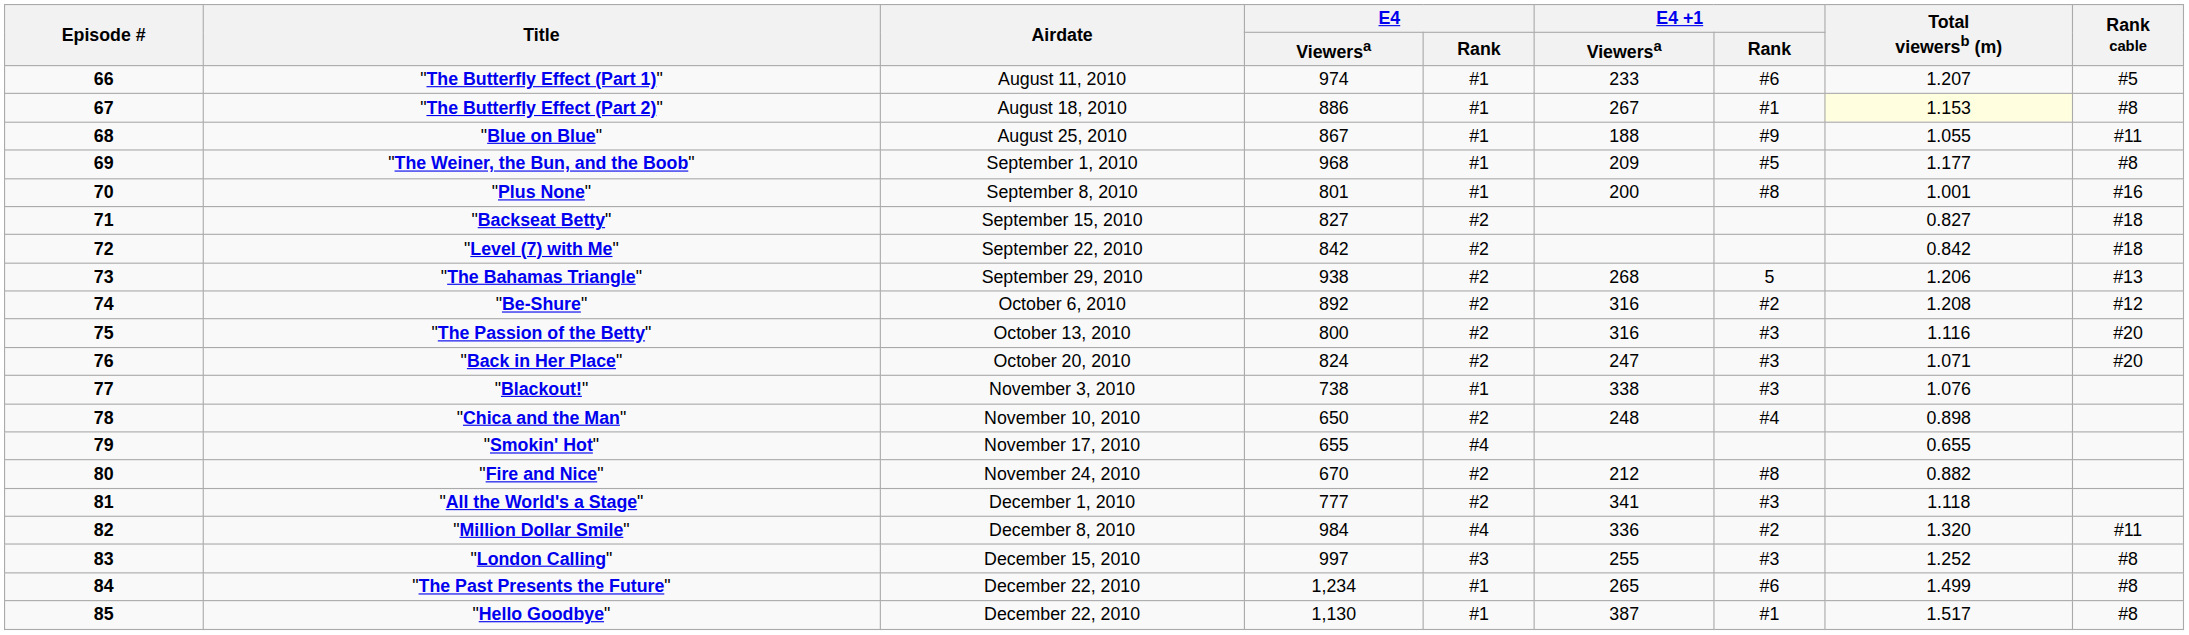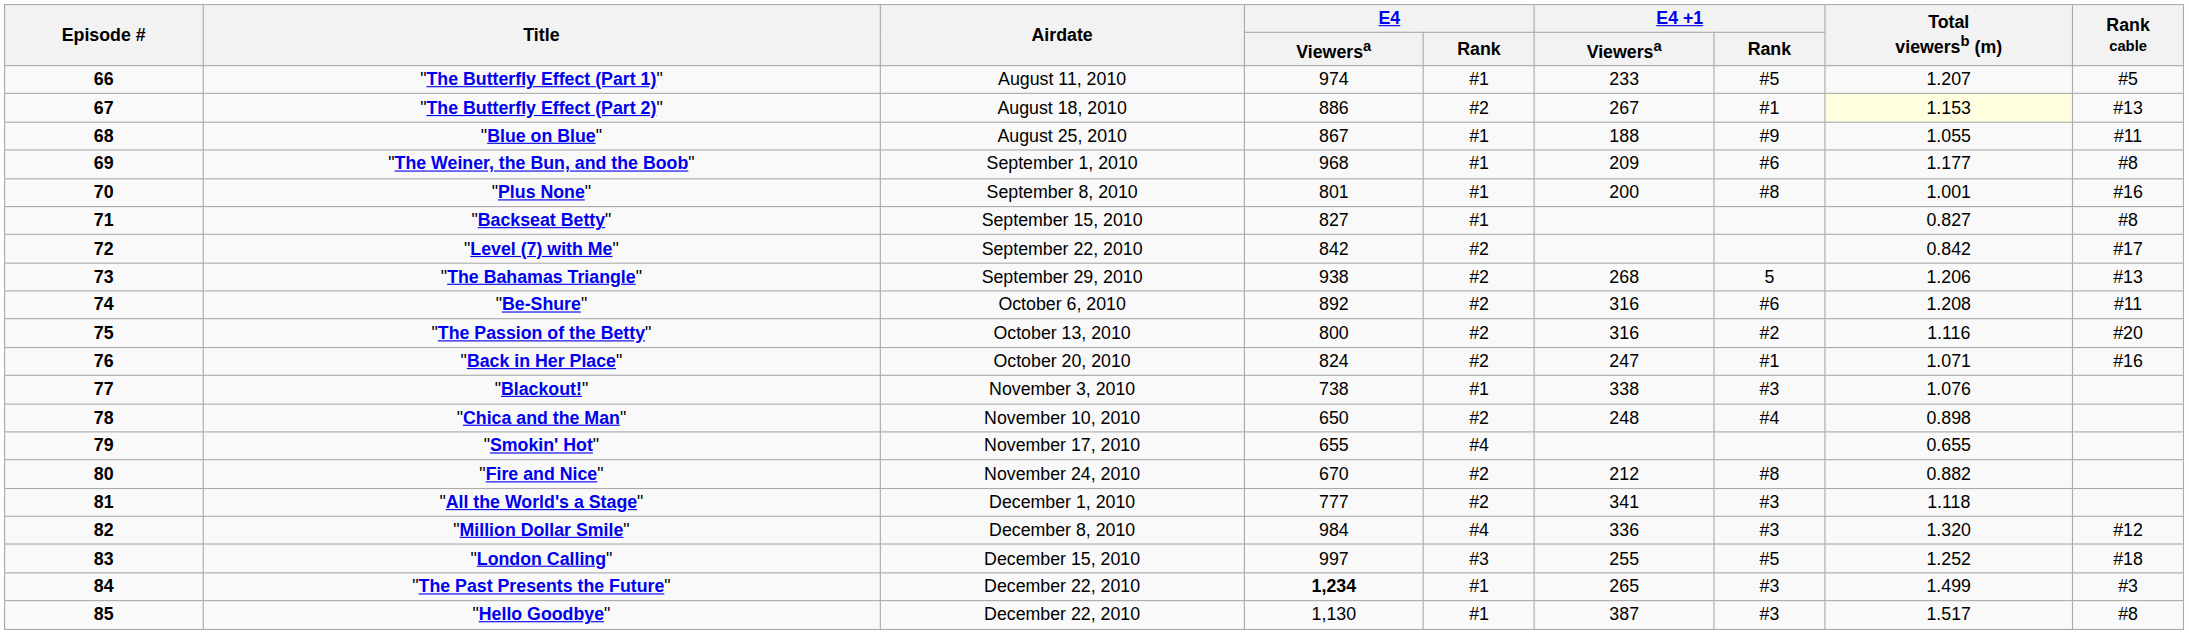"The Butterfly Effect (Part 1)" | E4 +1 / Rank: #6 -> #5
"The Butterfly Effect (Part 2)" | E4 / Rank: #1 -> #2
"The Butterfly Effect (Part 2)" | Rank cable: #8 -> #13
"The Weiner, the Bun, and the Boob" | E4 +1 / Rank: #5 -> #6
"Backseat Betty" | E4 / Rank: #2 -> #1
"Backseat Betty" | Rank cable: #18 -> #8
"Level (7) with Me" | Rank cable: #18 -> #17
"Be-Shure" | E4 +1 / Rank: #2 -> #6
"Be-Shure" | Rank cable: #12 -> #11
"The Passion of the Betty" | E4 +1 / Rank: #3 -> #2
"Back in Her Place" | E4 +1 / Rank: #3 -> #1
"Back in Her Place" | Rank cable: #20 -> #16
"Million Dollar Smile" | E4 +1 / Rank: #2 -> #3
"Million Dollar Smile" | Rank cable: #11 -> #12
"London Calling" | E4 +1 / Rank: #3 -> #5
"London Calling" | Rank cable: #8 -> #18
"The Past Presents the Future" | E4 / Viewersa: normal -> bold
"The Past Presents the Future" | E4 +1 / Rank: #6 -> #3
"The Past Presents the Future" | Rank cable: #8 -> #3
"Hello Goodbye" | E4 +1 / Rank: #1 -> #3
